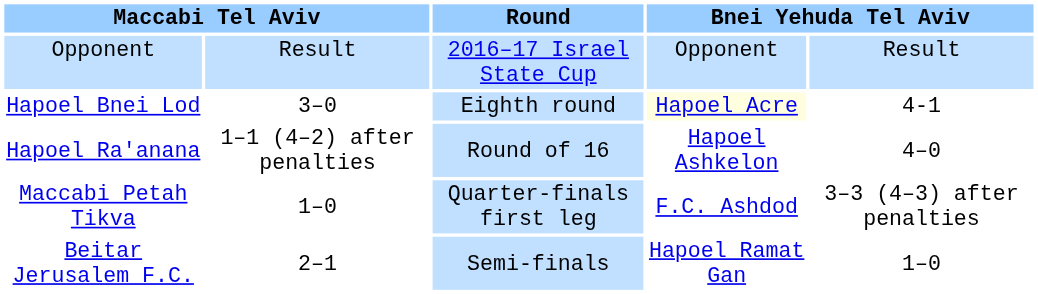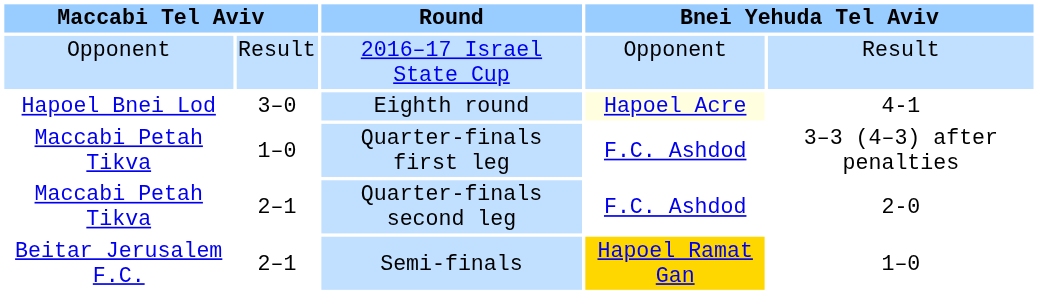- row: Hapoel Ra'anana | 1–1 (4–2) after penalties | Round of 16 | Hapoel Ashkelon | 4–0
+ row: Maccabi Petah Tikva | 2–1 | Quarter-finals second leg | F.C. Ashdod | 2-0
Semi-finals | column 4: no background -> gold background
